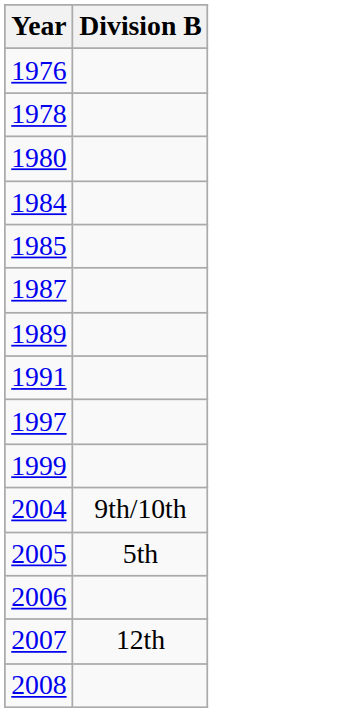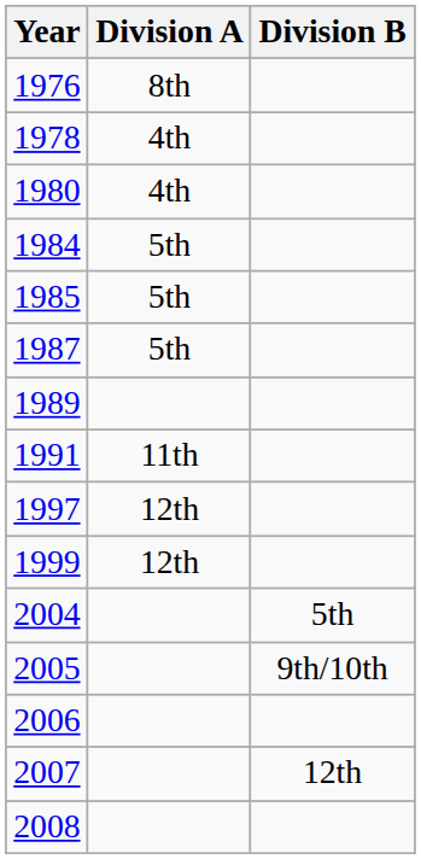+ column: Division A | 8th | 4th | 4th | 5th | 5th | 5th | 11th | 12th | 12th
2004 | Division B: 9th/10th -> 5th
2005 | Division B: 5th -> 9th/10th
